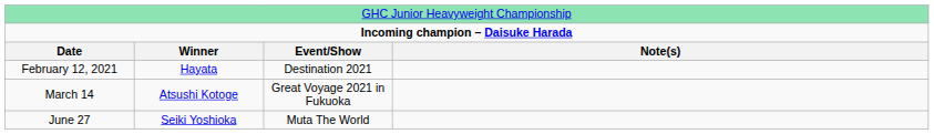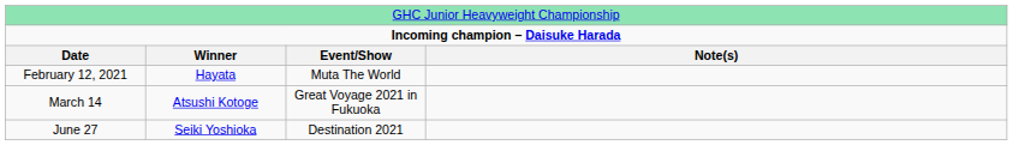February 12, 2021 | column 3: Destination 2021 -> Muta The World
June 27 | column 3: Muta The World -> Destination 2021
